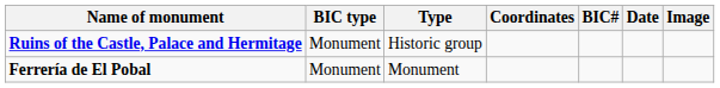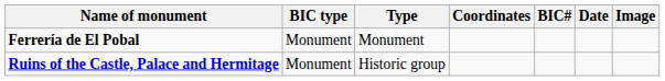rows swapped: Ferrería de El Pobal <-> Ruins of the Castle, Palace and Hermitage
